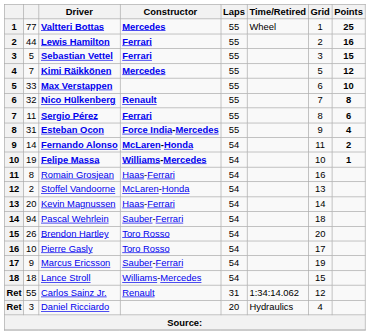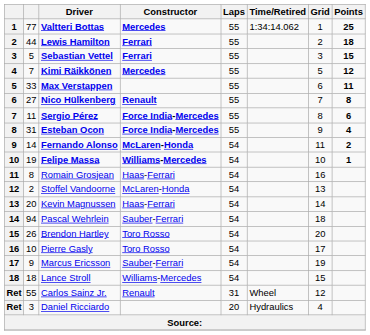Valtteri Bottas | Time/Retired: Wheel -> 1:34:14.062
Lewis Hamilton | Points: 16 -> 18
Max Verstappen | Points: 10 -> 11
Nico Hülkenberg | column 2: 32 -> 27
Sergio Pérez | Constructor: Ferrari -> Force India-Mercedes
Carlos Sainz Jr. | Time/Retired: 1:34:14.062 -> Wheel
